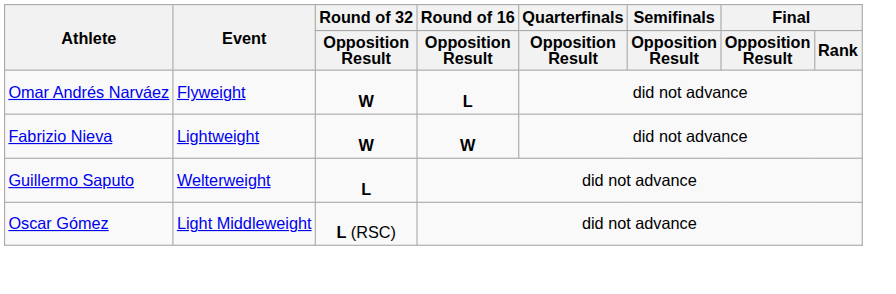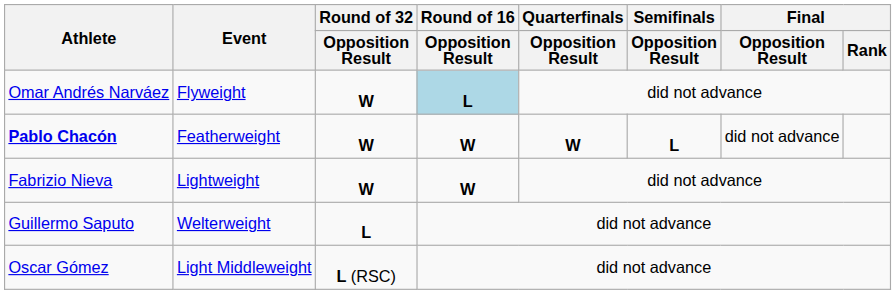Omar Andrés Narváez | Round of 16 / Opposition Result: no background -> lightblue background
+ row: Pablo Chacón | Featherweight | W | W | W | L | did not advance
